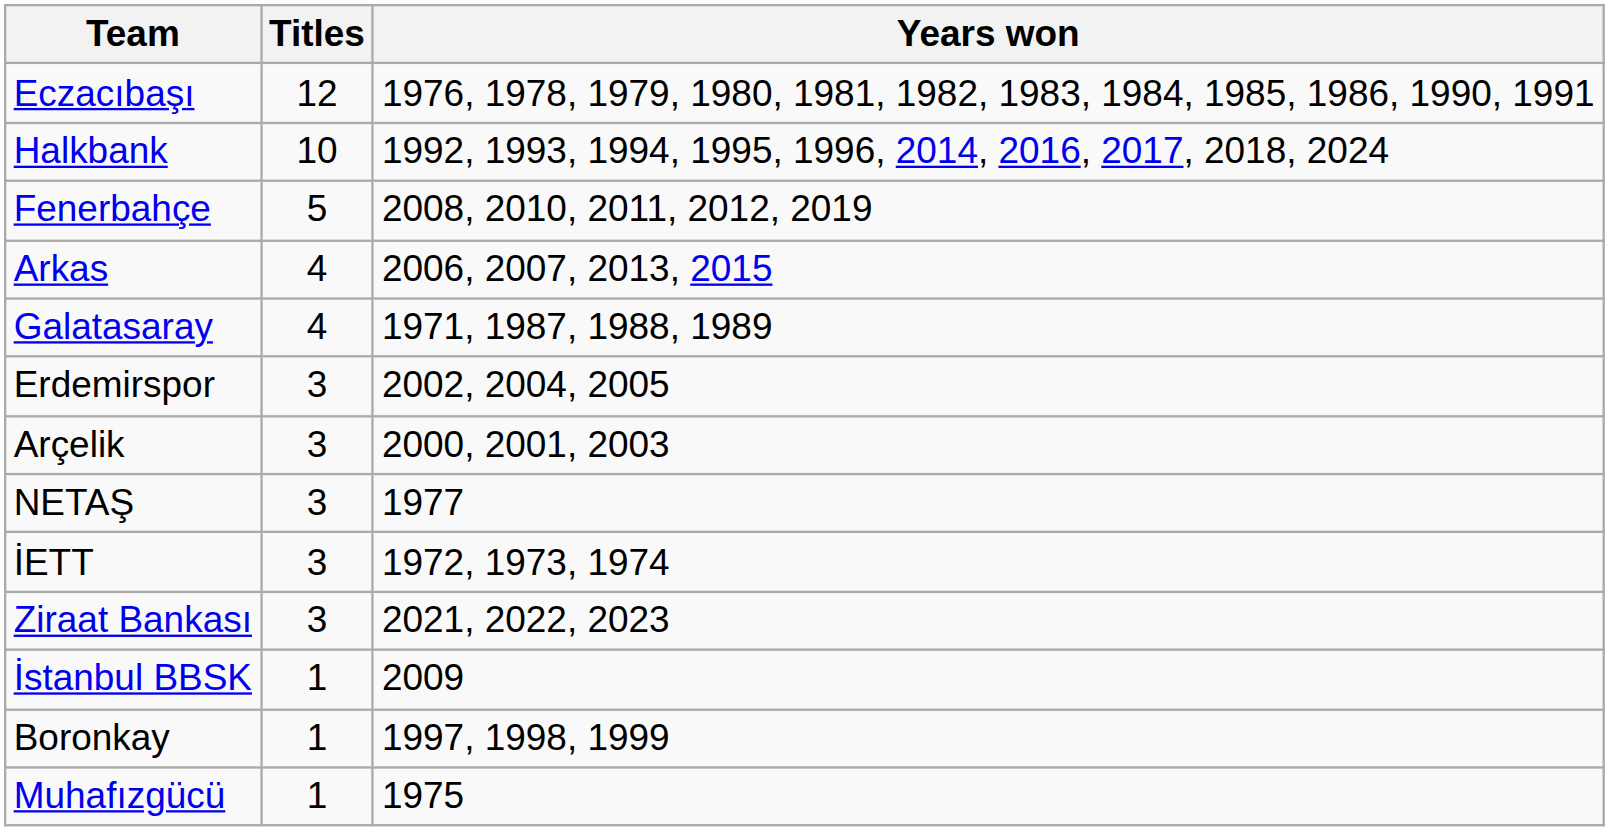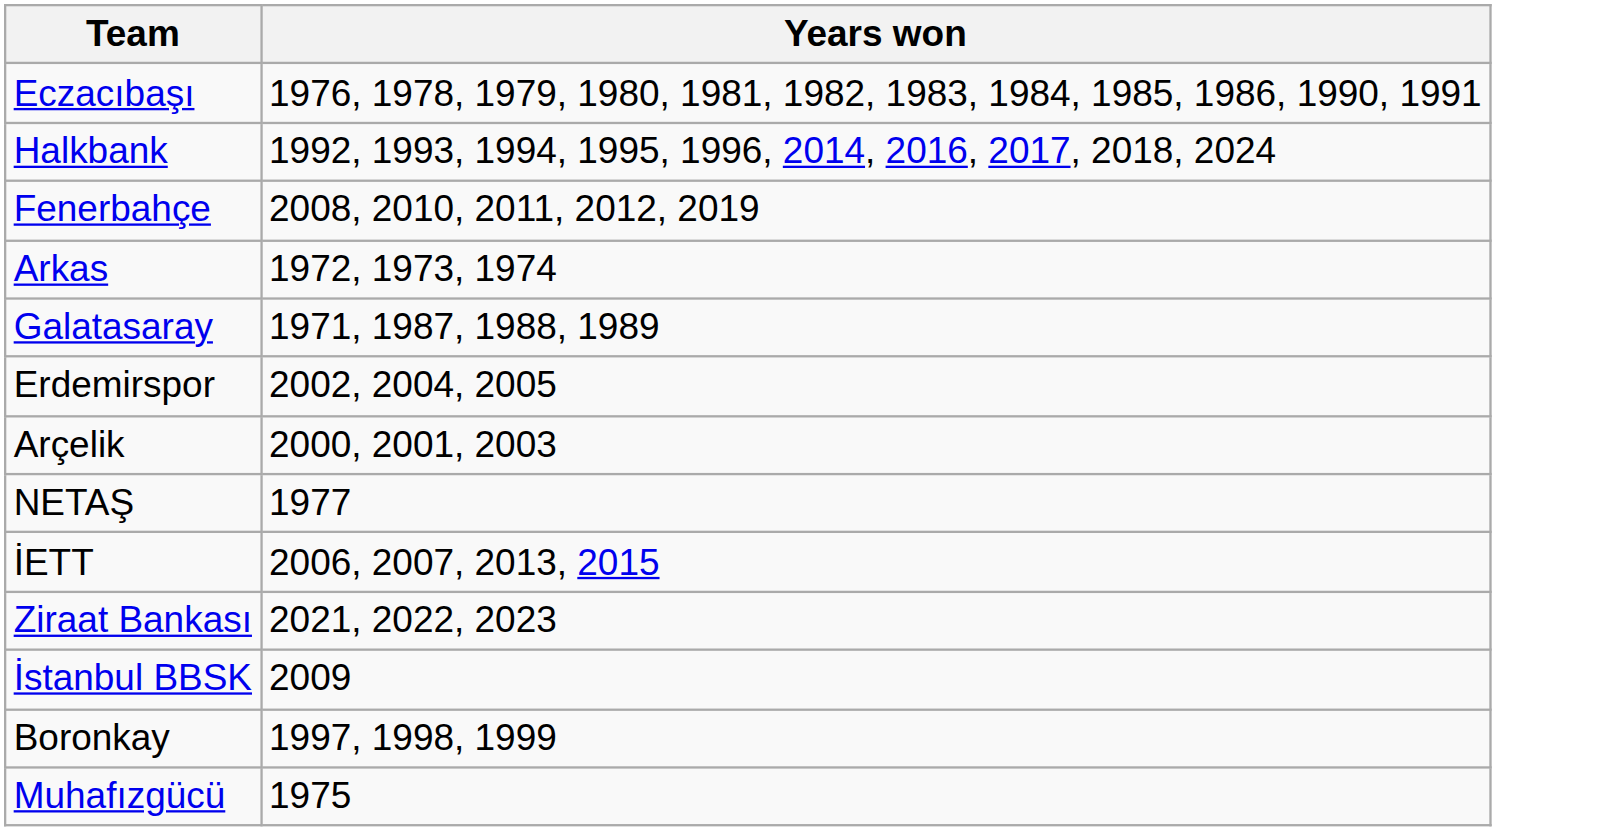- column: Titles | 12 | 10 | 5 | 4 | 4 | 3 | 3 | 3 | 3 | 3 | 1 | 1 | 1
Arkas | Years won: 2006, 2007, 2013, 2015 -> 1972, 1973, 1974
İETT | Years won: 1972, 1973, 1974 -> 2006, 2007, 2013, 2015
